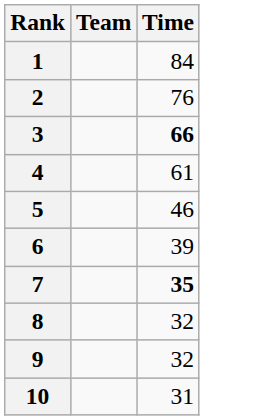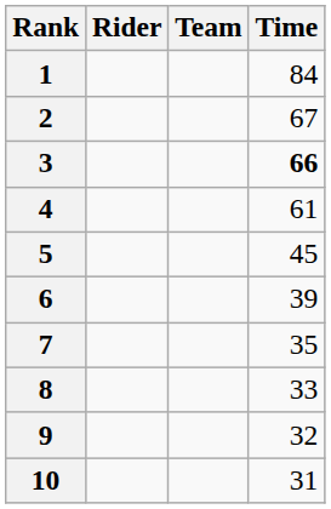+ column: Rider
2 | Time: 76 -> 67
5 | Time: 46 -> 45
7 | Time: bold -> normal
8 | Time: 32 -> 33
